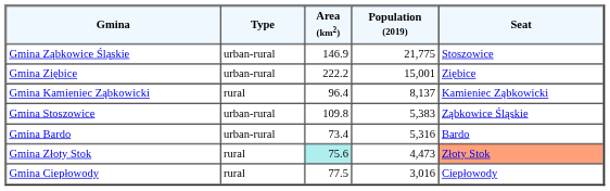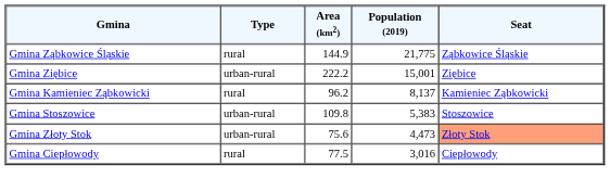Gmina Ząbkowice Śląskie | Type: urban-rural -> rural
Gmina Ząbkowice Śląskie | Area (km2): 146.9 -> 144.9
Gmina Ząbkowice Śląskie | Seat: Stoszowice -> Ząbkowice Śląskie
Gmina Kamieniec Ząbkowicki | Area (km2): 96.4 -> 96.2
Gmina Stoszowice | Seat: Ząbkowice Śląskie -> Stoszowice
- row: Gmina Bardo | urban-rural | 73.4 | 5,316 | Bardo
Gmina Złoty Stok | Type: rural -> urban-rural
Gmina Złoty Stok | Area (km2): paleturquoise background -> no background
